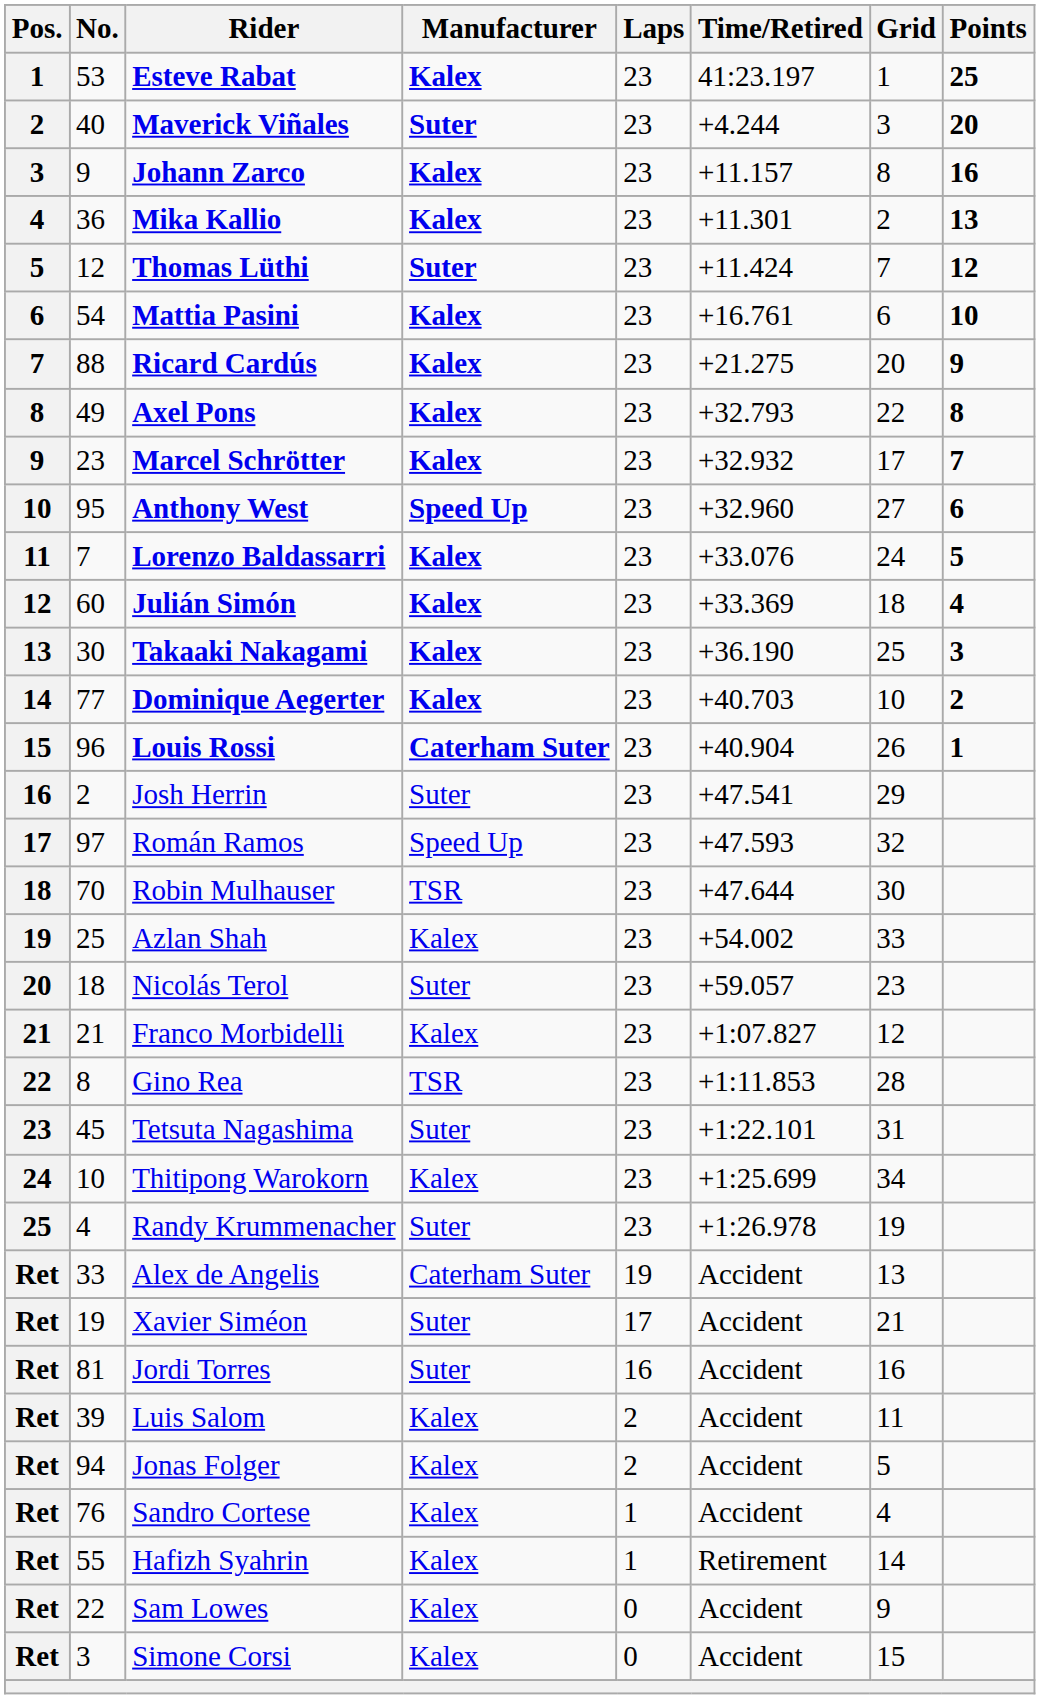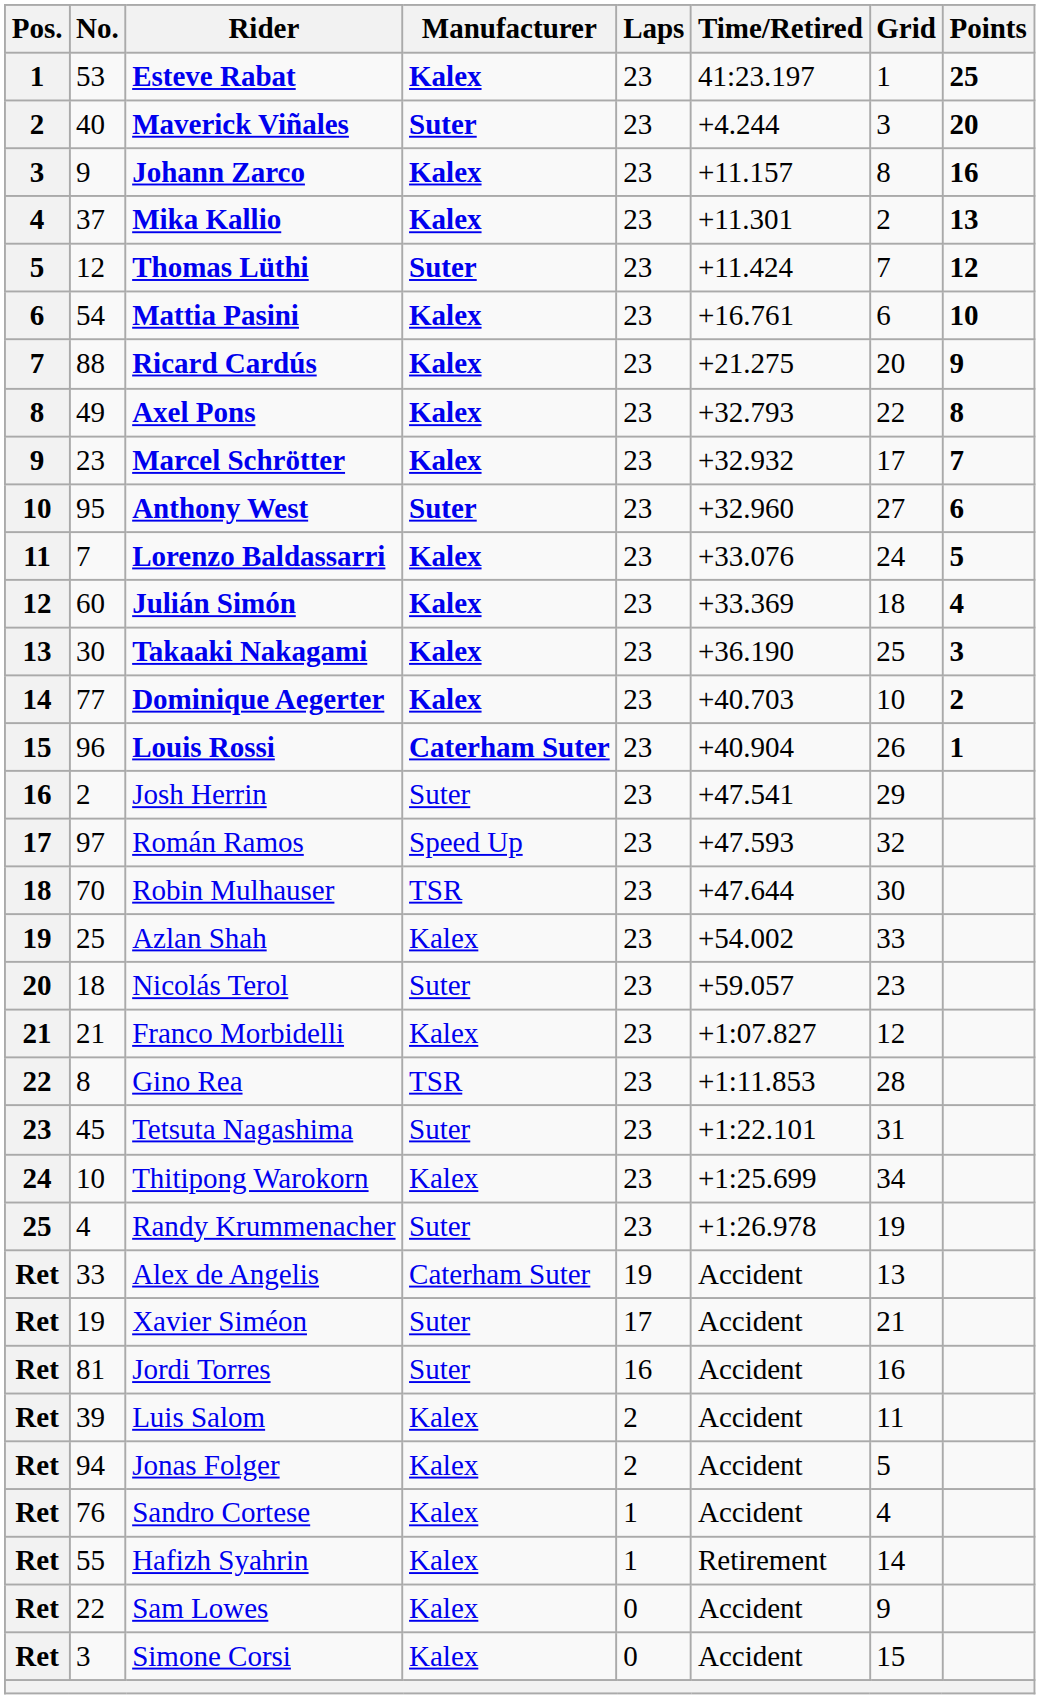Mika Kallio | No.: 36 -> 37
Anthony West | Manufacturer: Speed Up -> Suter
